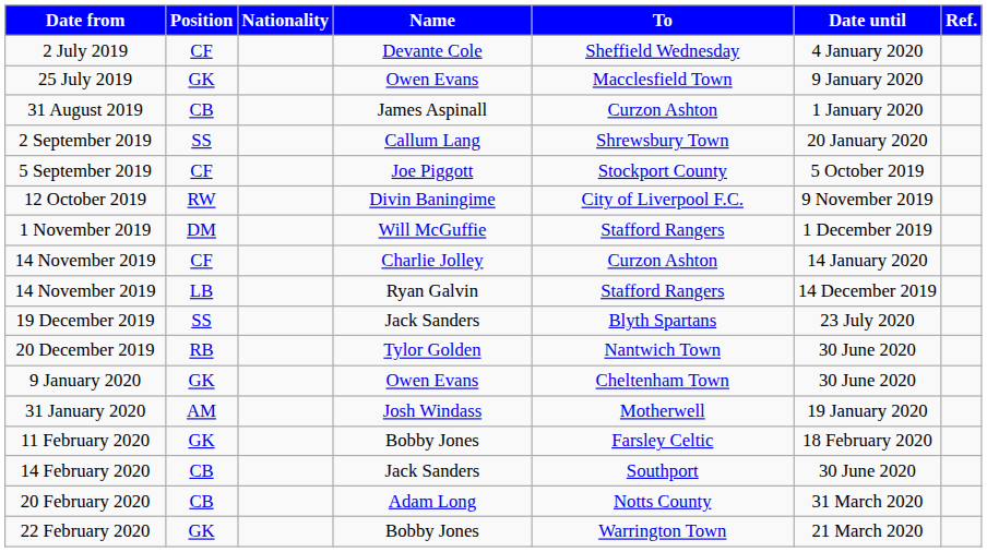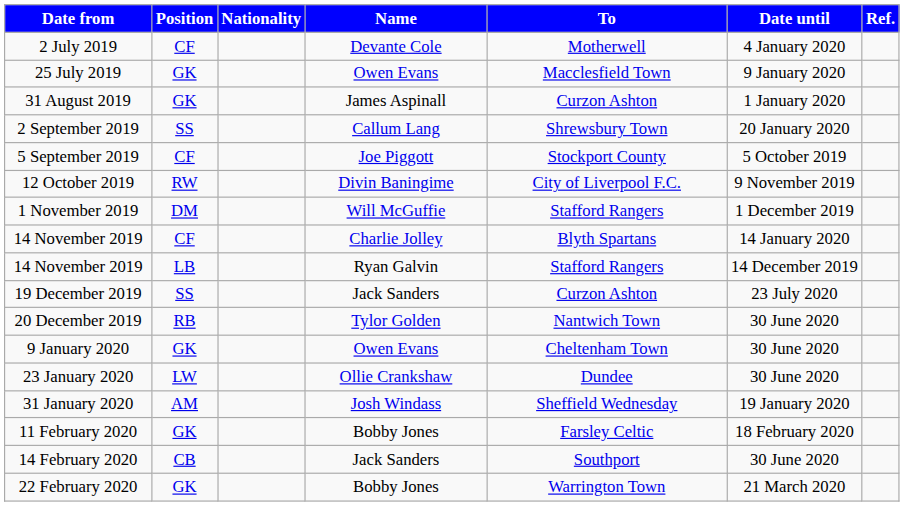2 July 2019 | To: Sheffield Wednesday -> Motherwell
31 August 2019 | Position: CB -> GK
14 November 2019 / Charlie Jolley | To: Curzon Ashton -> Blyth Spartans
19 December 2019 | To: Blyth Spartans -> Curzon Ashton
+ row: 23 January 2020 | LW | Ollie Crankshaw | Dundee | 30 June 2020
31 January 2020 | To: Motherwell -> Sheffield Wednesday
- row: 20 February 2020 | CB | Adam Long | Notts County | 31 March 2020
